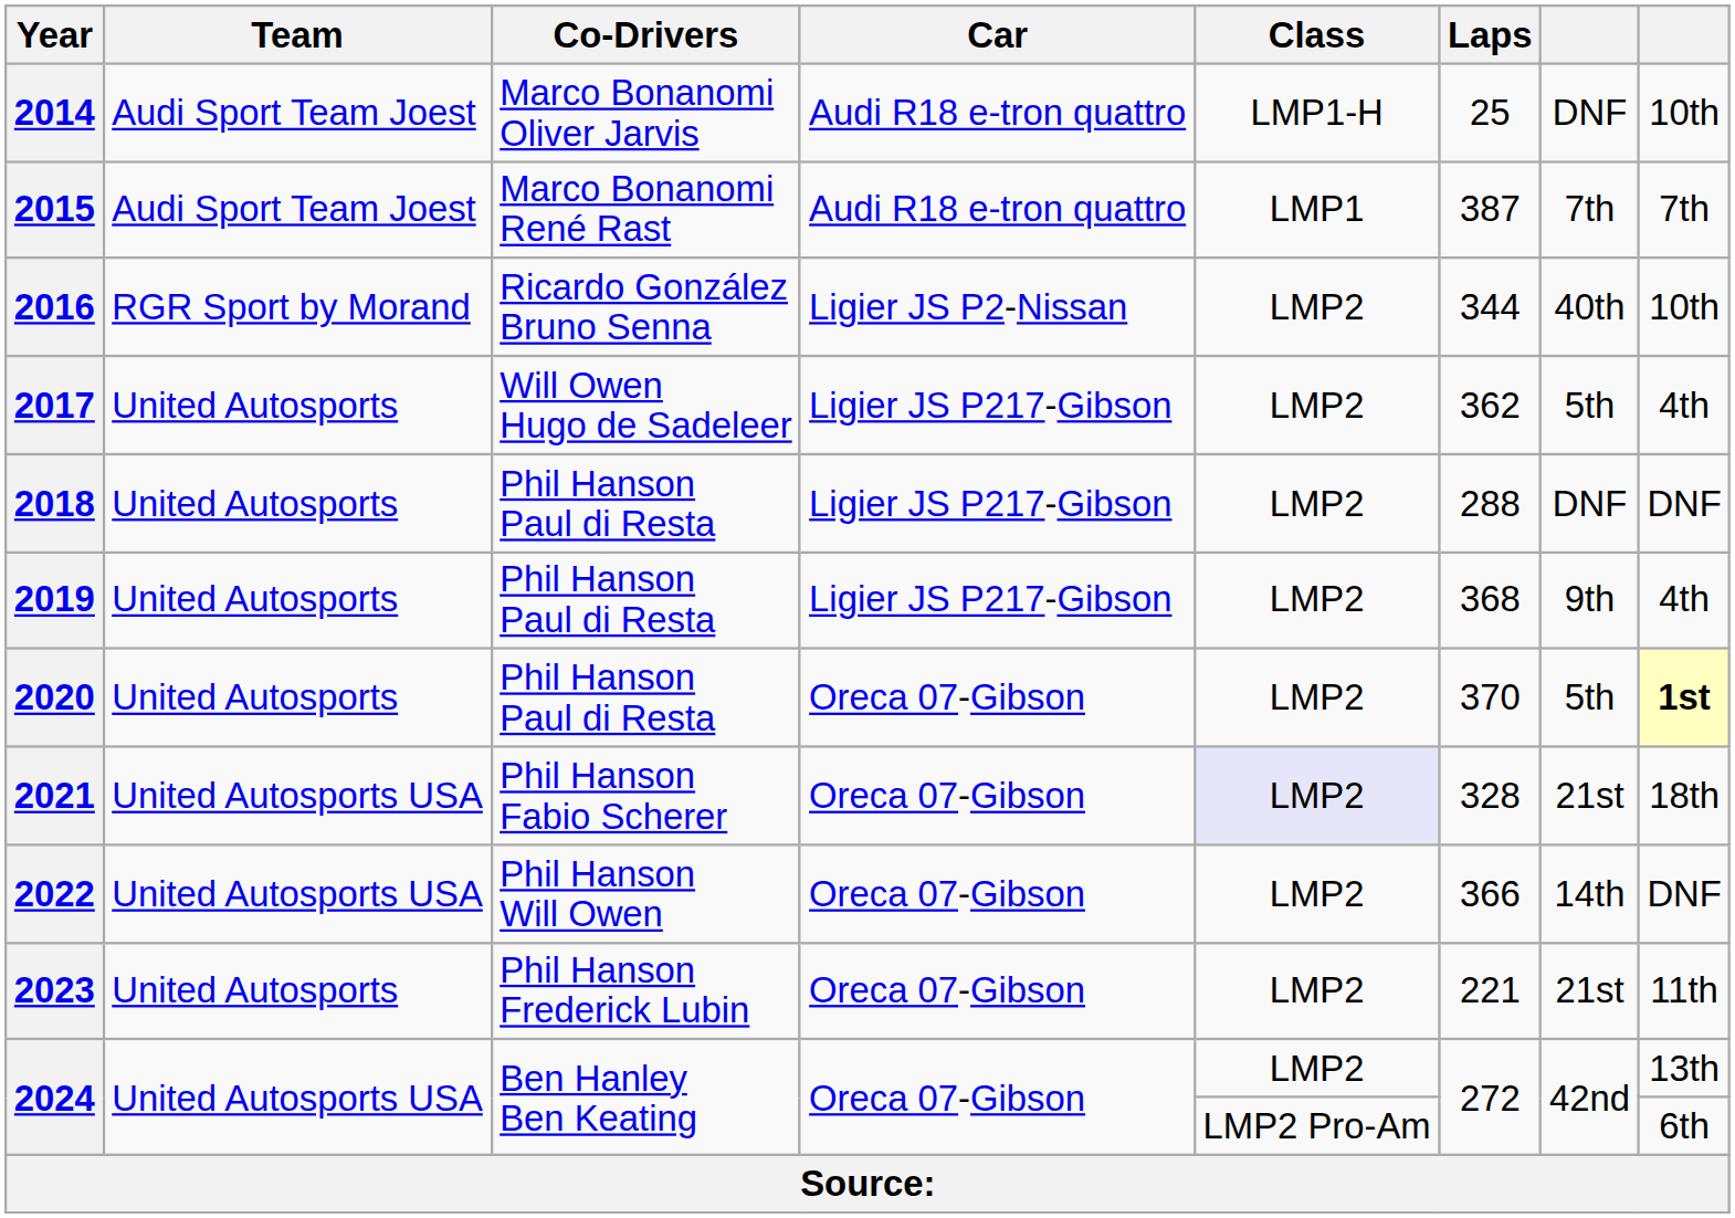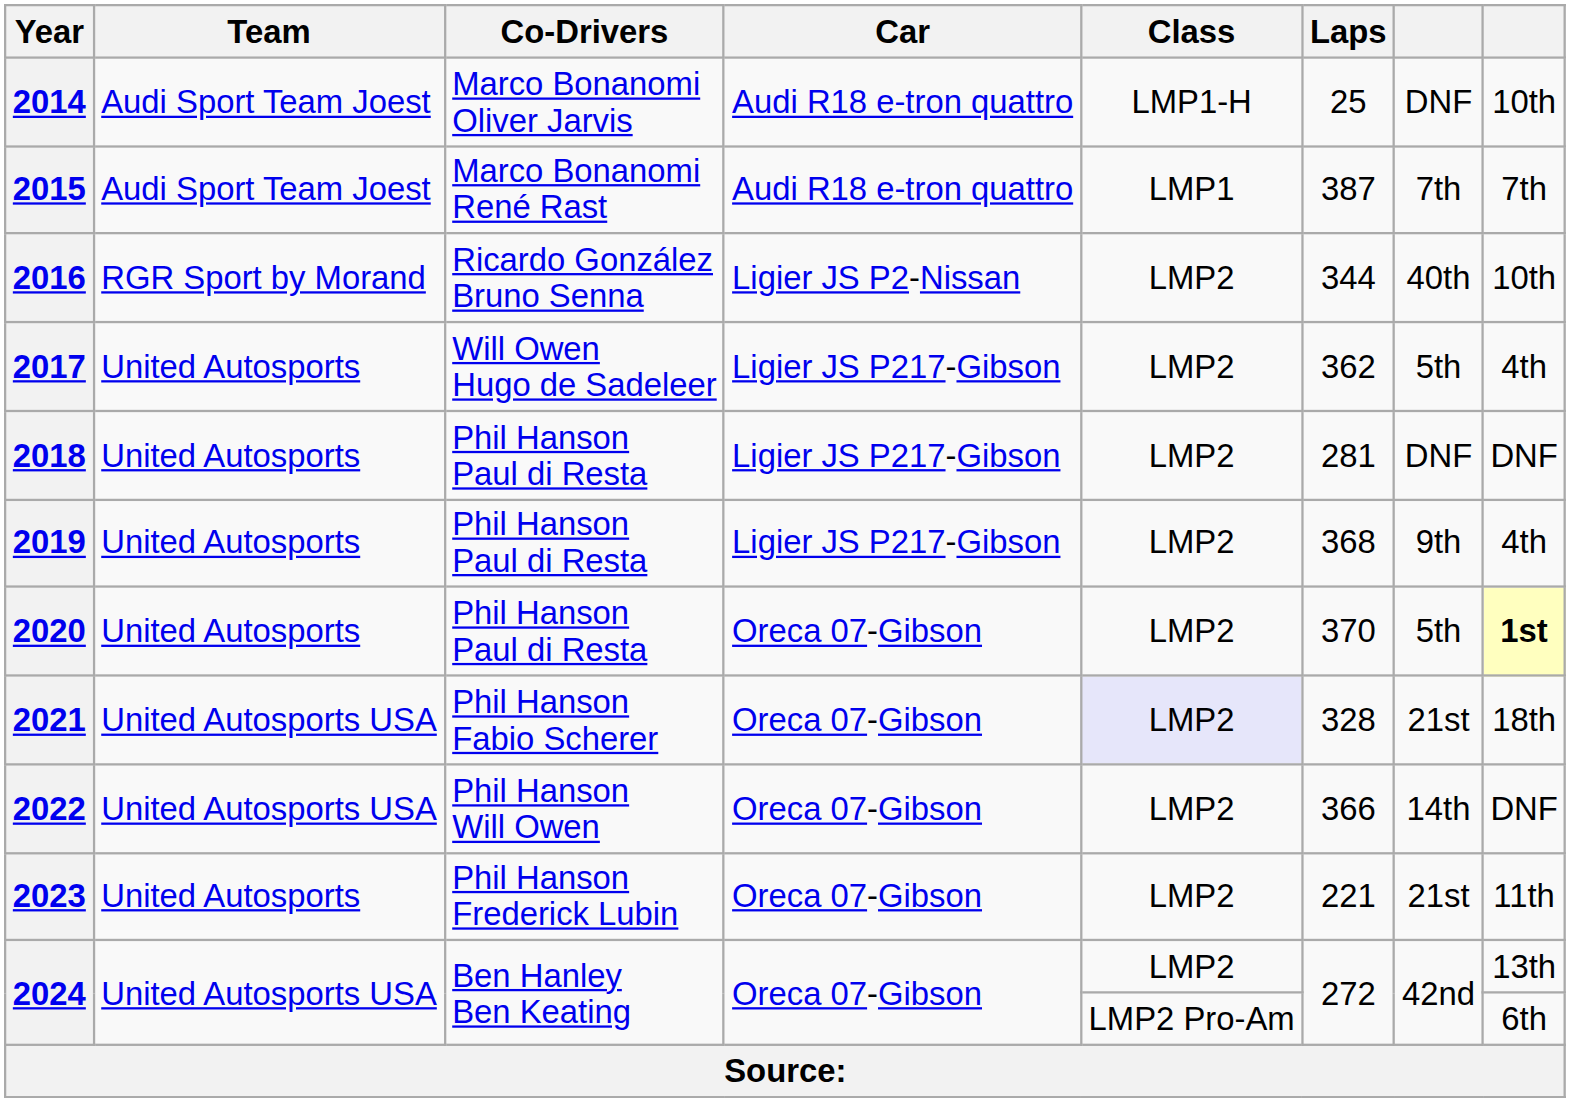2018 | Laps: 288 -> 281
